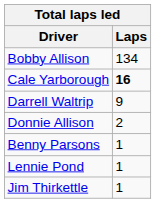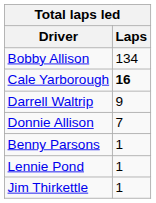Donnie Allison | Laps: 2 -> 7
